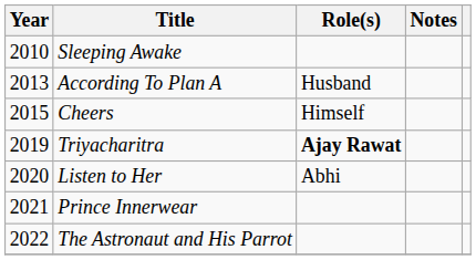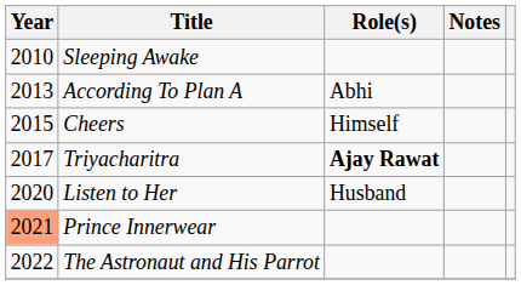According To Plan A | Role(s): Husband -> Abhi
Triyacharitra | Year: 2019 -> 2017
Listen to Her | Role(s): Abhi -> Husband
Prince Innerwear | Year: no background -> lightsalmon background
